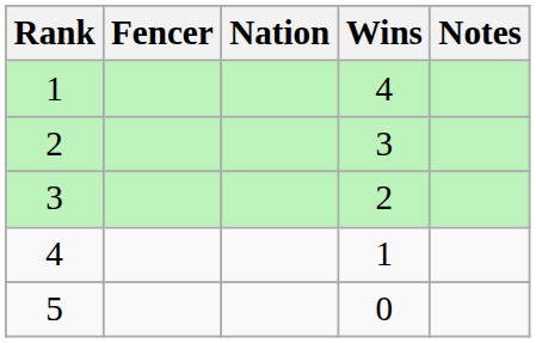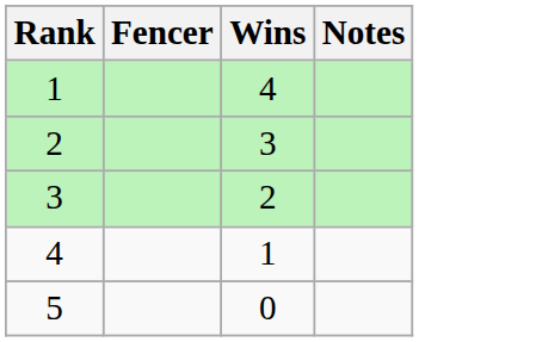- column: Nation
